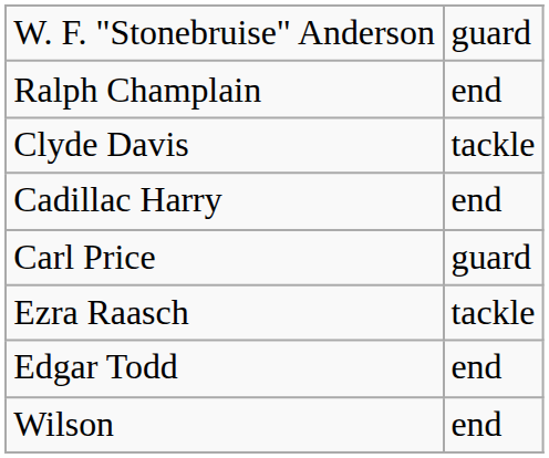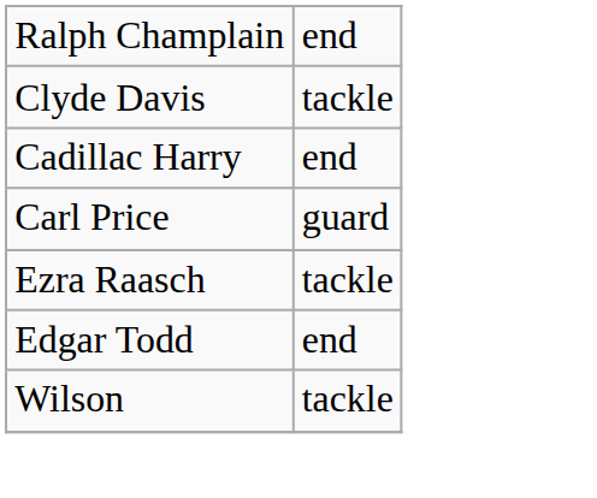- row: W. F. "Stonebruise" Anderson | guard
Wilson | column 2: end -> tackle
